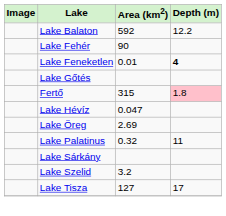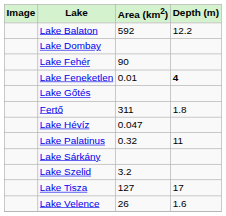+ row: Lake Dombay
Fertő | Area (km2): 315 -> 311
Fertő | Depth (m): pink background -> no background
- row: Lake Öreg | 2.69
+ row: Lake Velence | 26 | 1.6
